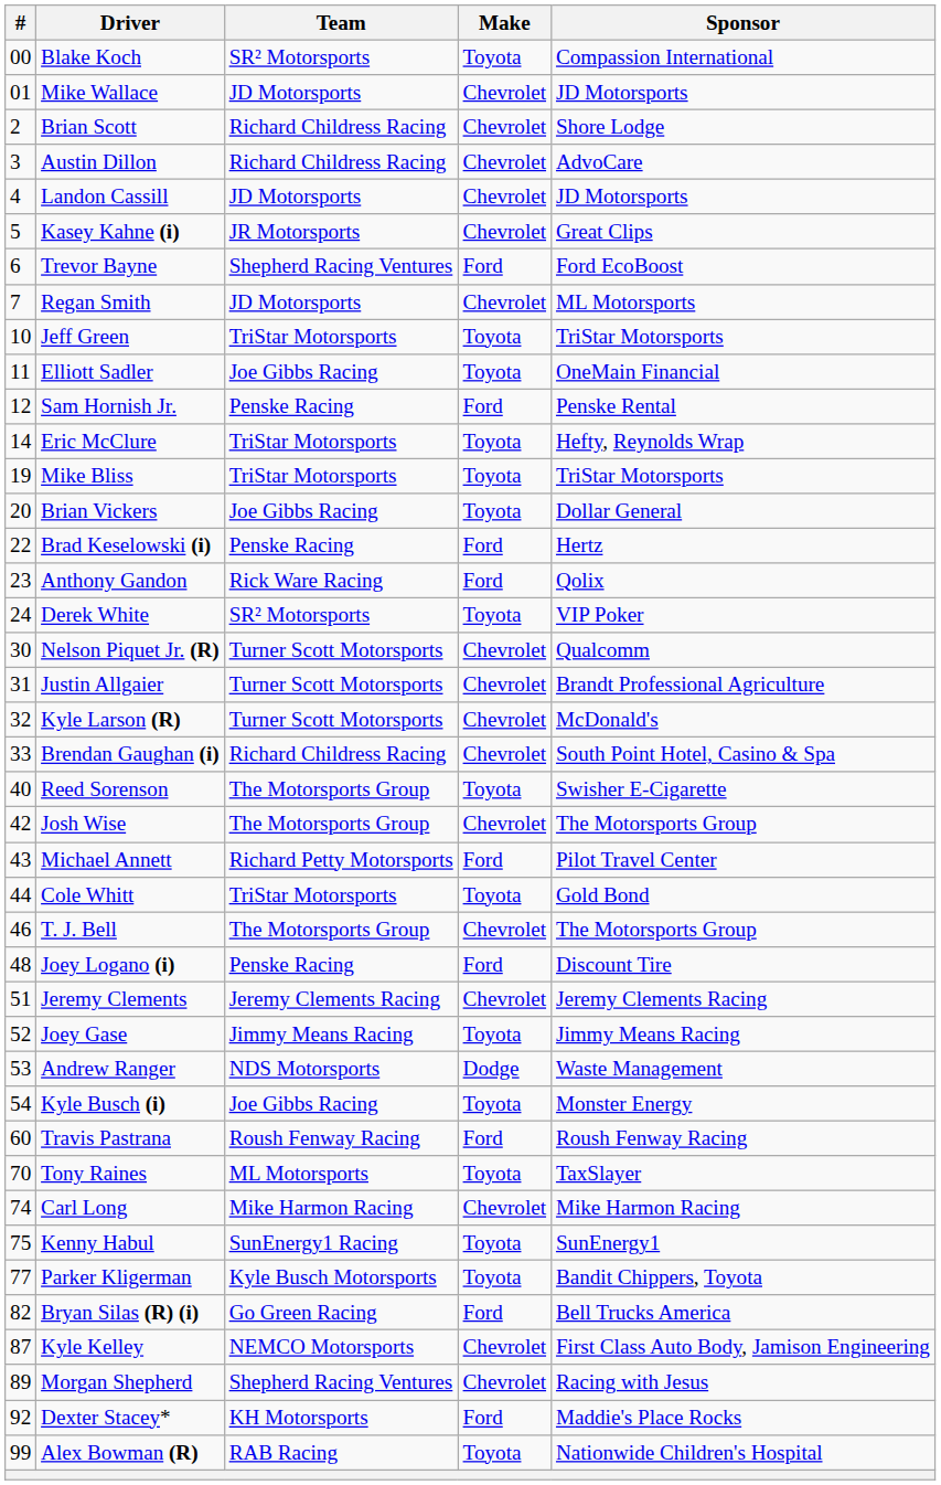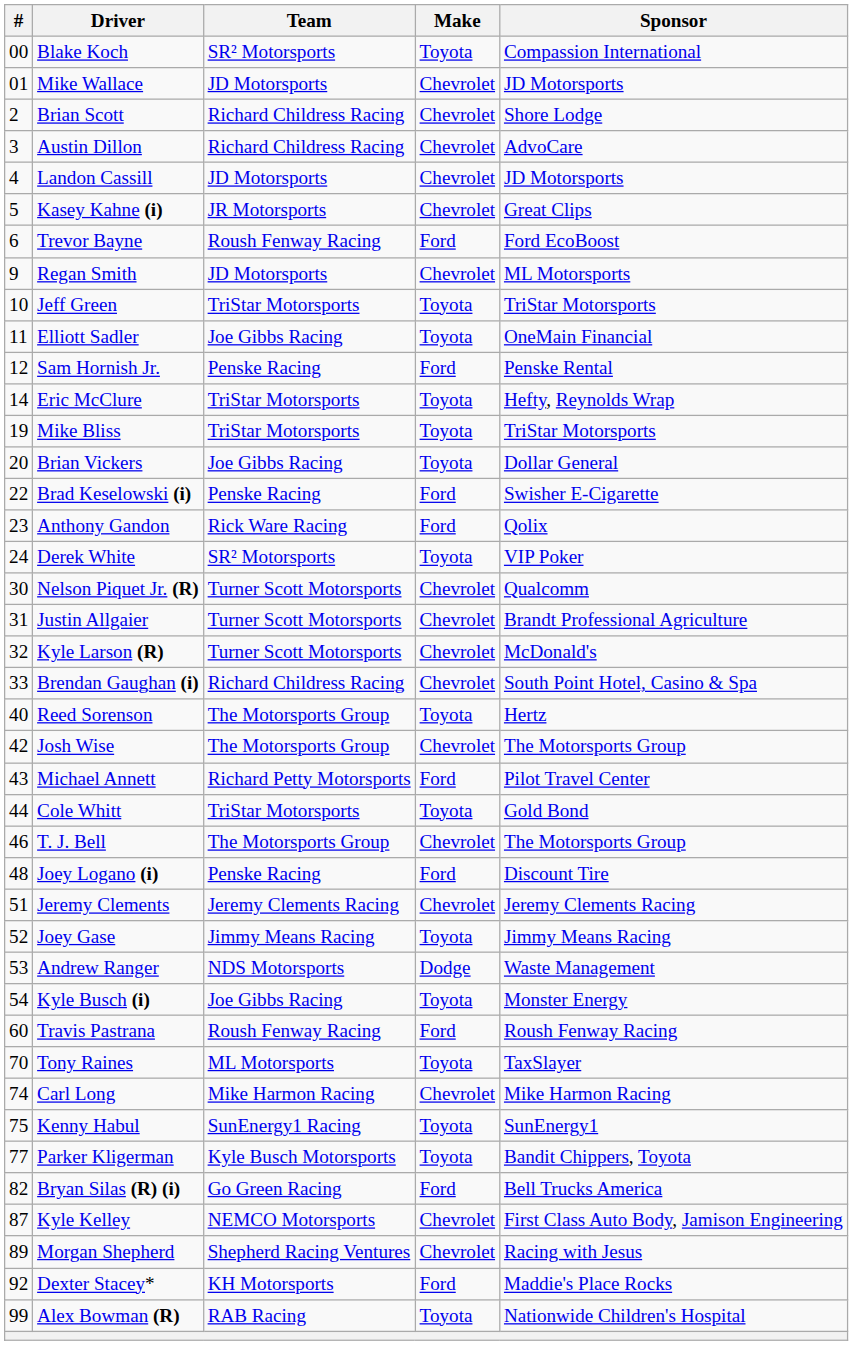Trevor Bayne | Team: Shepherd Racing Ventures -> Roush Fenway Racing
Regan Smith | #: 7 -> 9
Brad Keselowski (i) | Sponsor: Hertz -> Swisher E-Cigarette
Reed Sorenson | Sponsor: Swisher E-Cigarette -> Hertz
